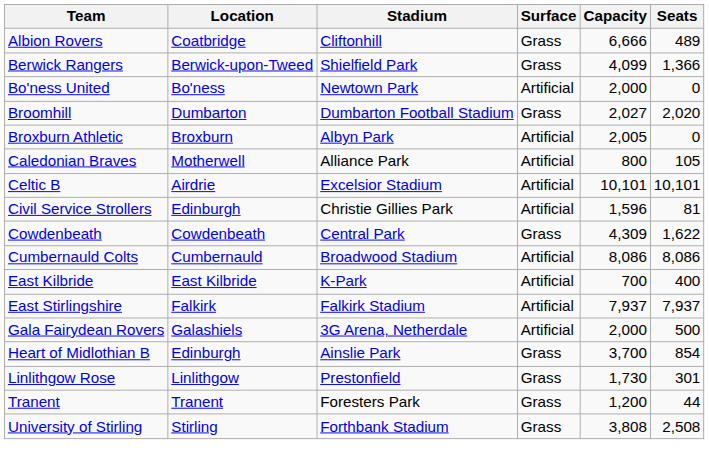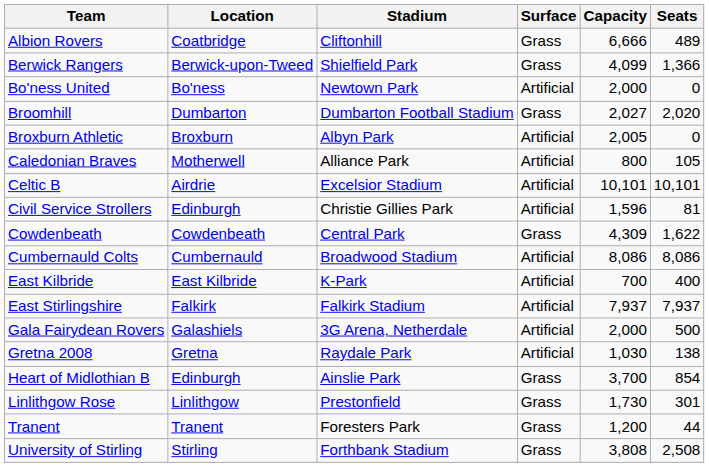+ row: Gretna 2008 | Gretna | Raydale Park | Artificial | 1,030 | 138
